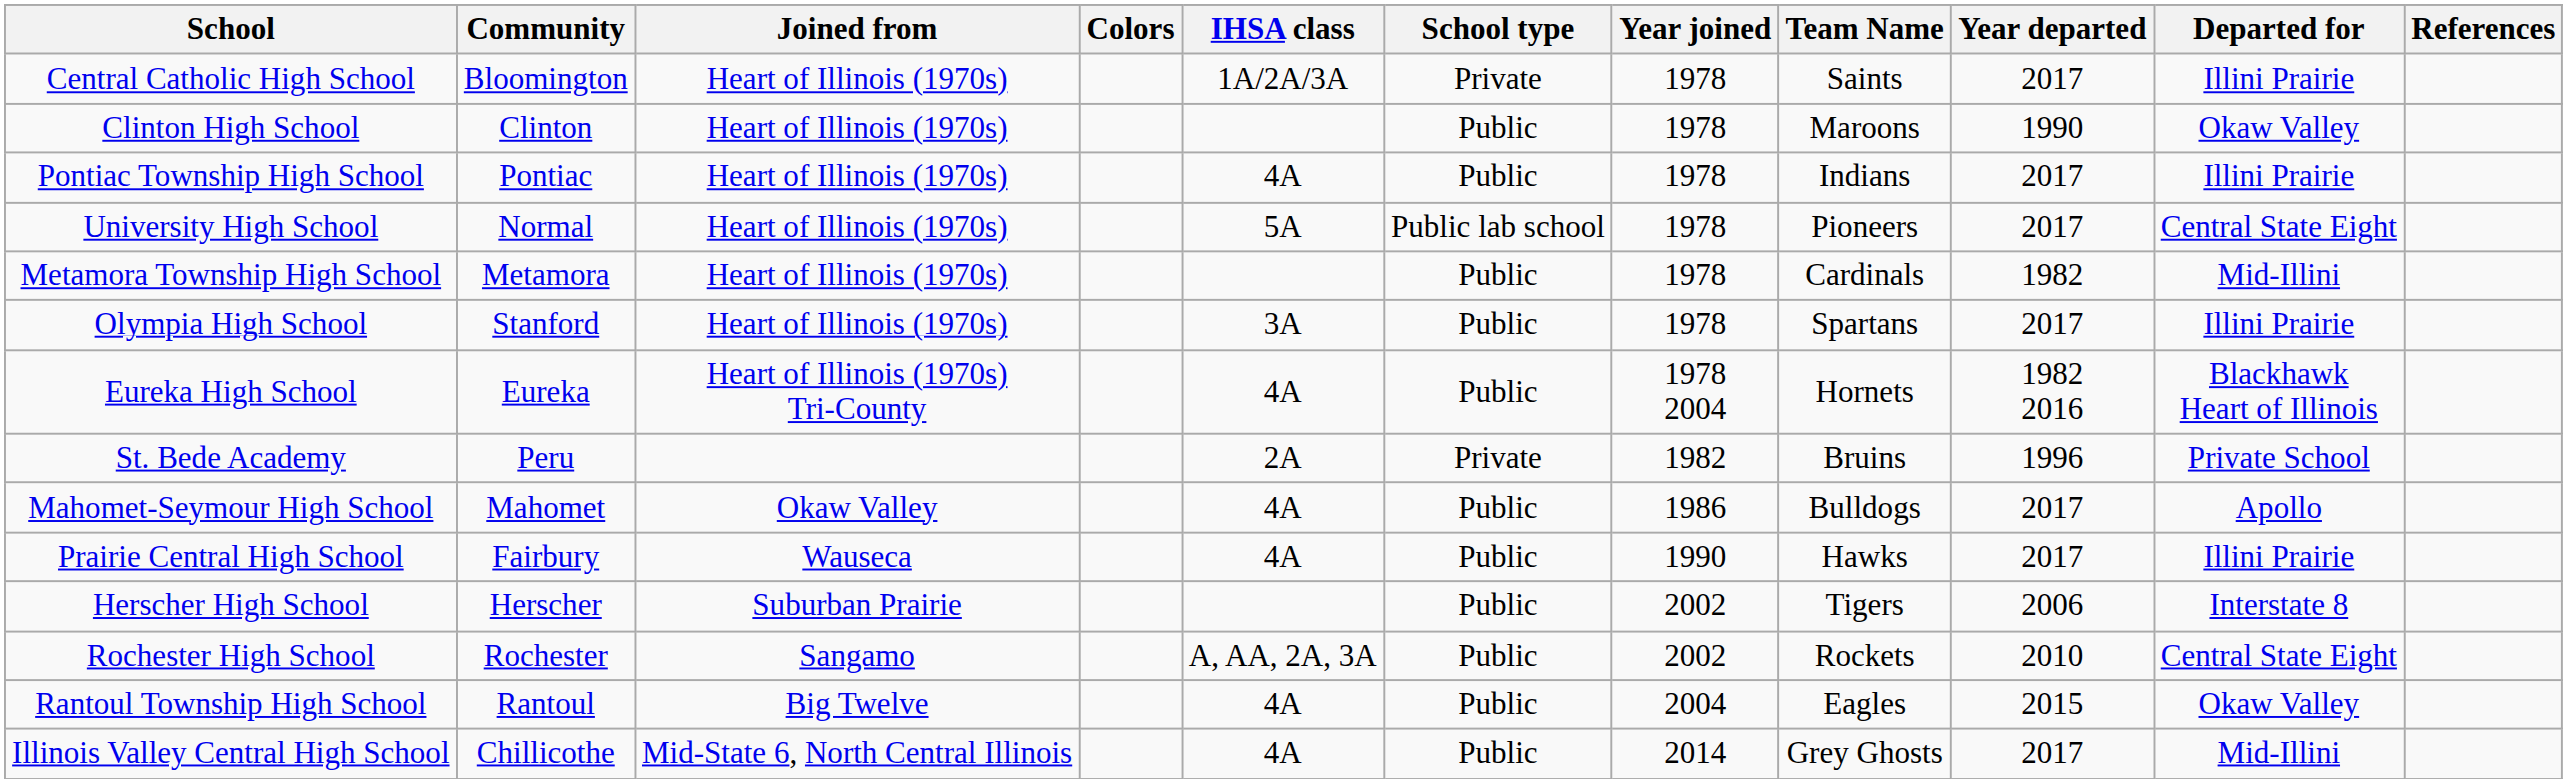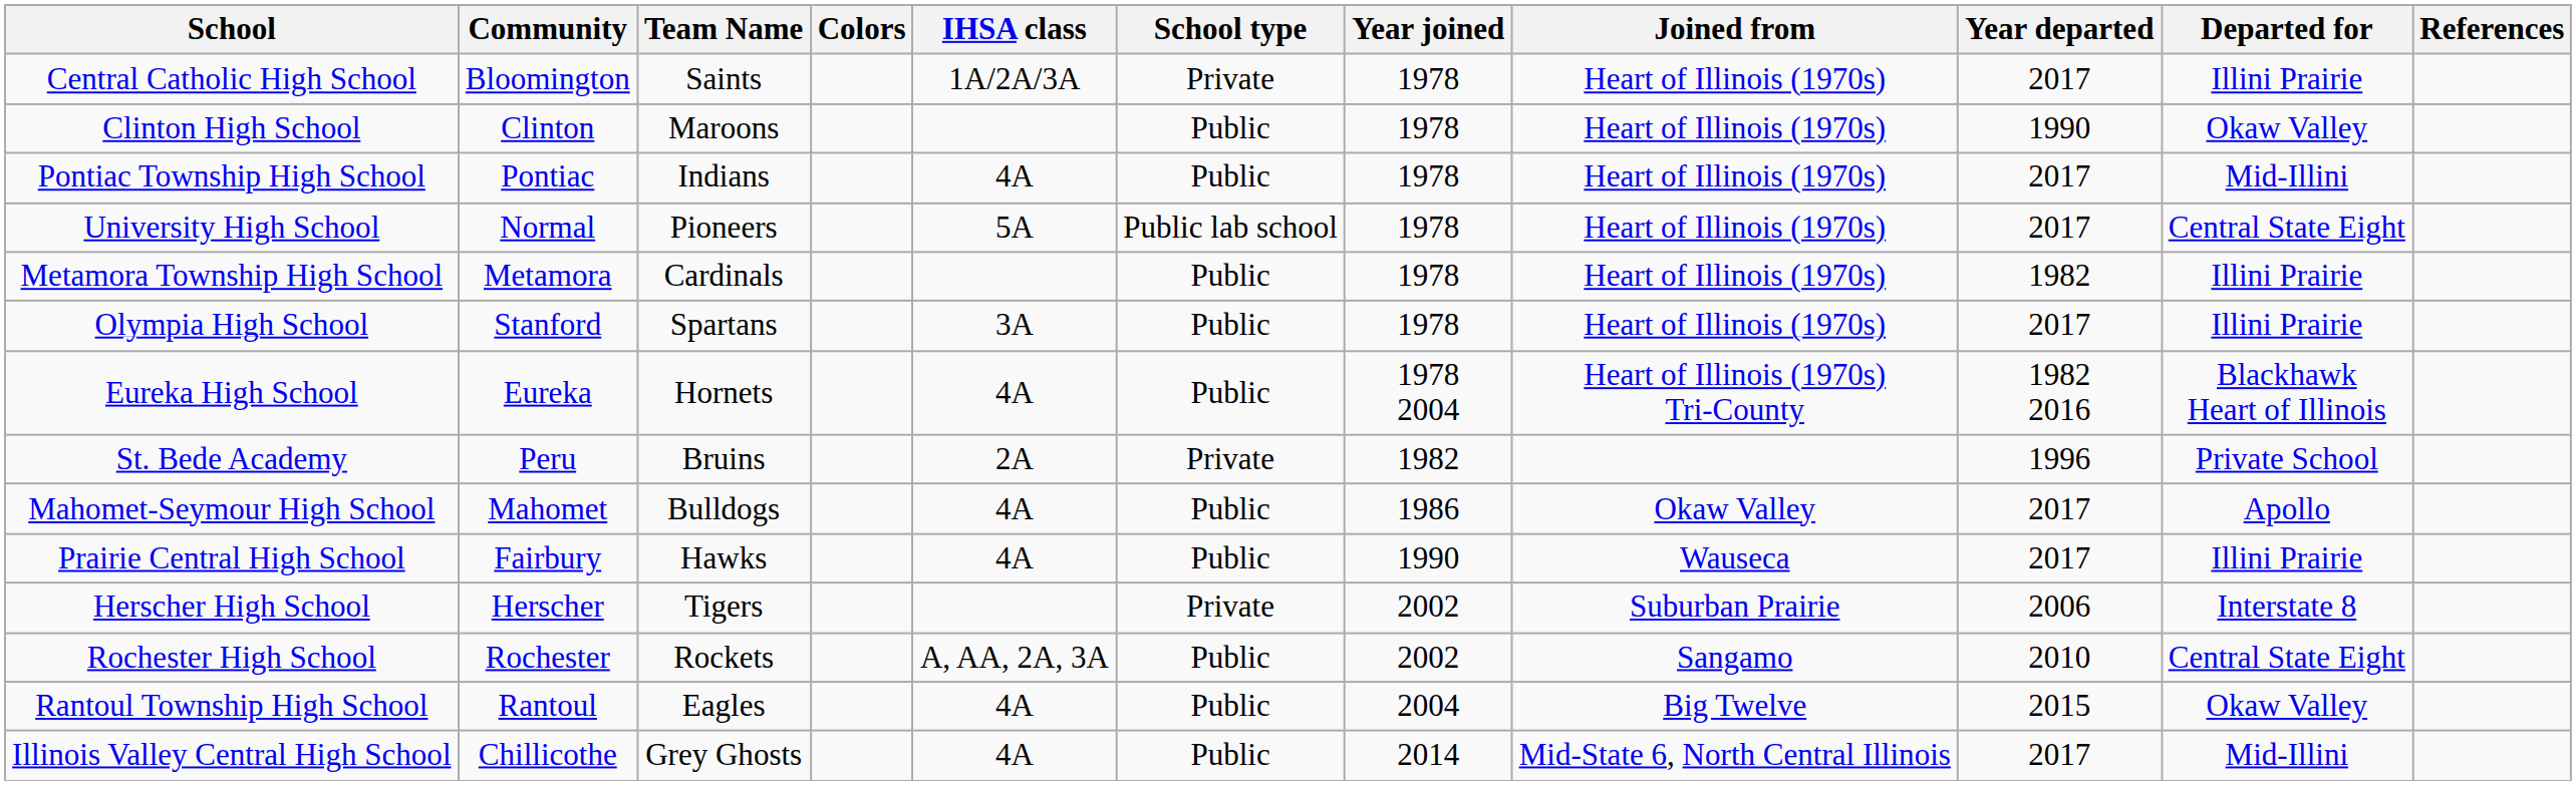columns swapped: Team Name <-> Joined from
Pontiac Township High School | Departed for: Illini Prairie -> Mid-Illini
Metamora Township High School | Departed for: Mid-Illini -> Illini Prairie
Herscher High School | School type: Public -> Private
